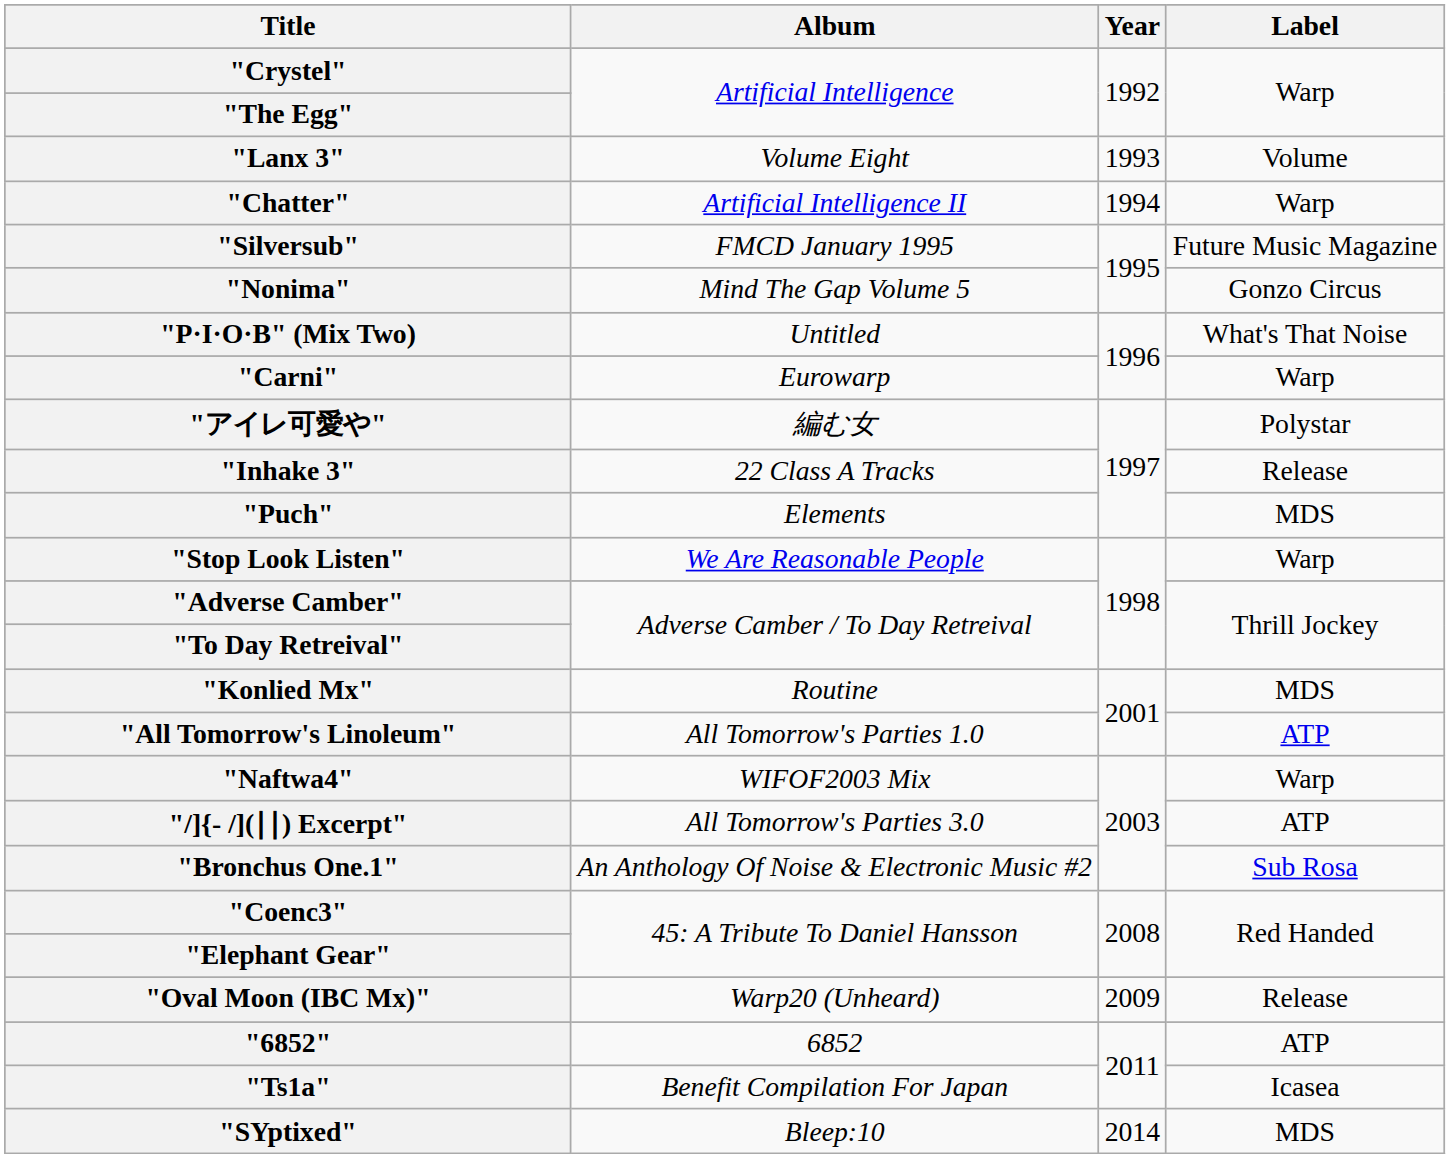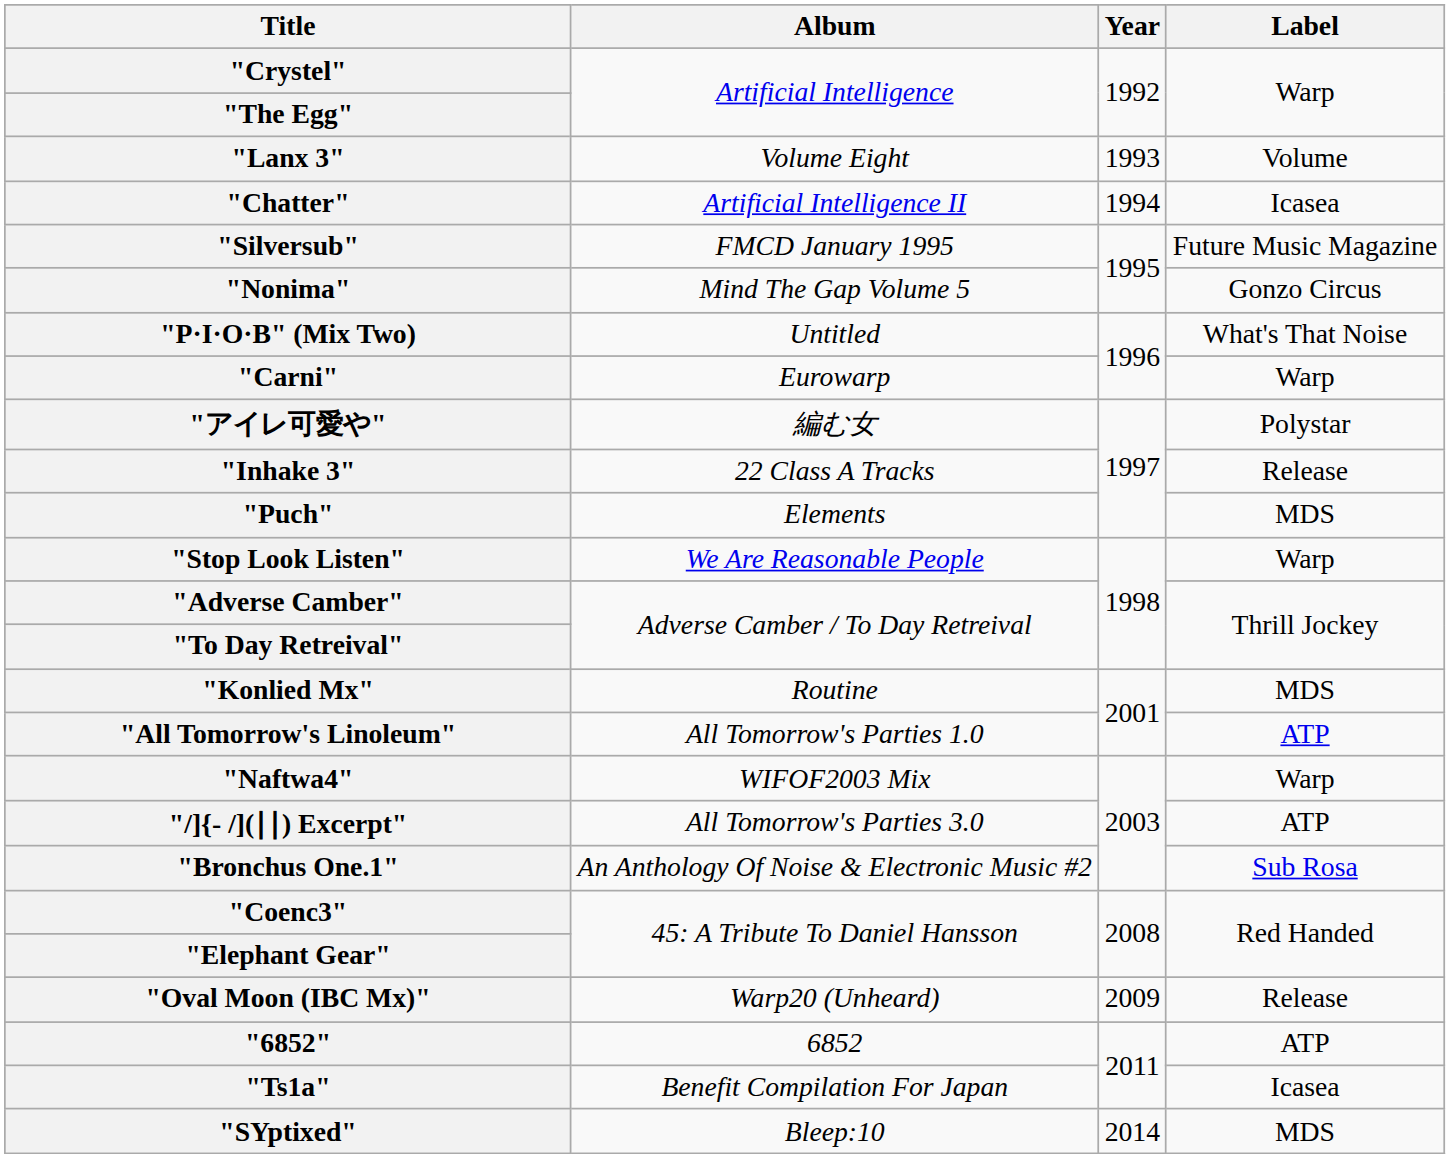"Chatter" | Label: Warp -> Icasea
